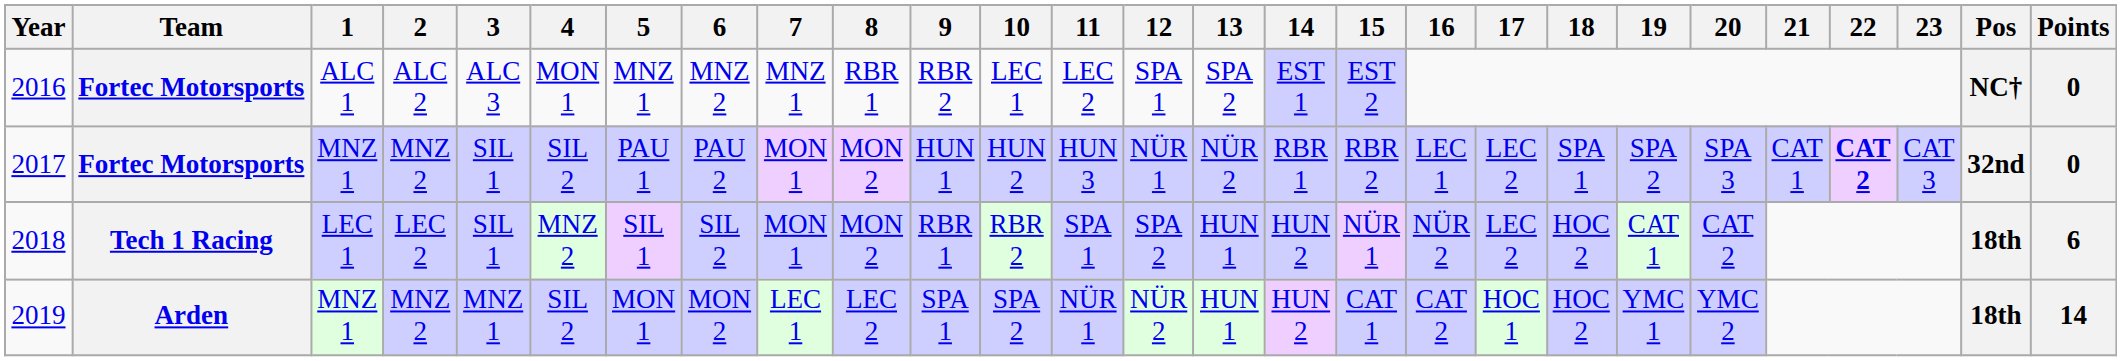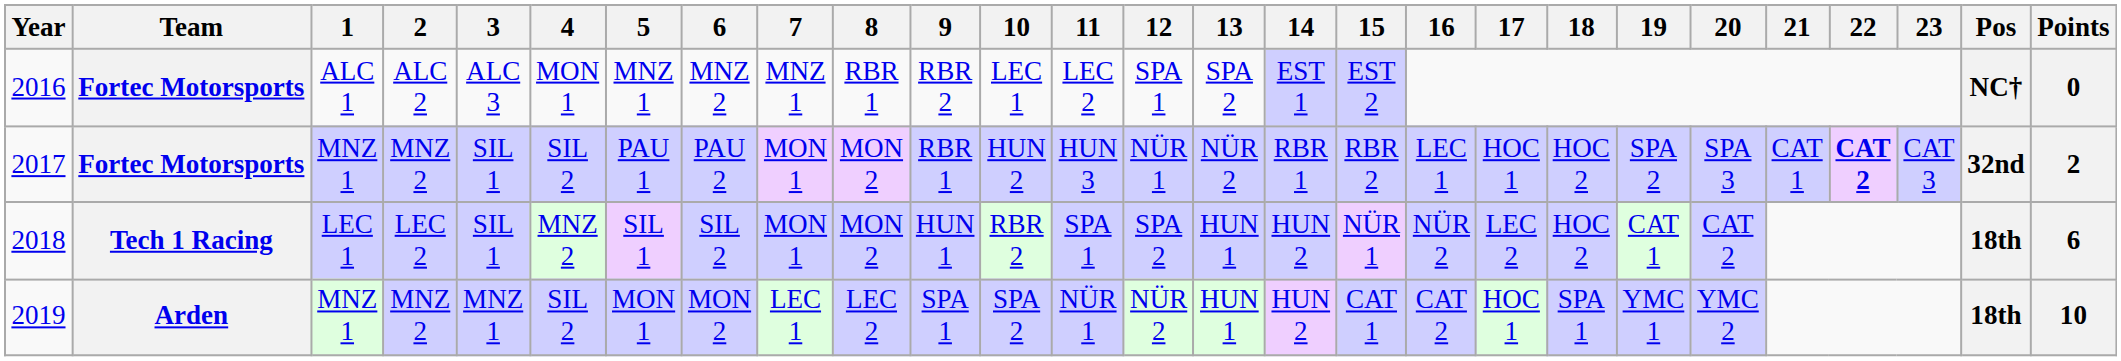2017 | 9: HUN 1 -> RBR 1
2017 | 17: LEC 2 -> HOC 1
2017 | 18: SPA 1 -> HOC 2
2017 | Points: 0 -> 2
2018 | 9: RBR 1 -> HUN 1
2019 | 18: HOC 2 -> SPA 1
2019 | Points: 14 -> 10
